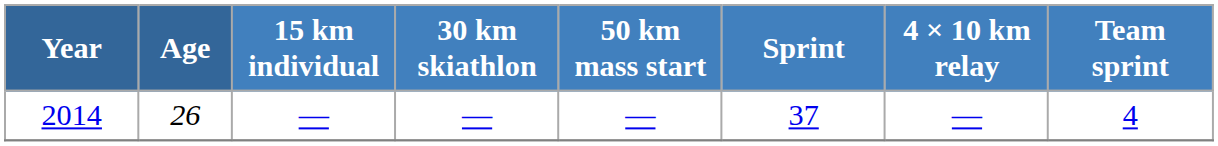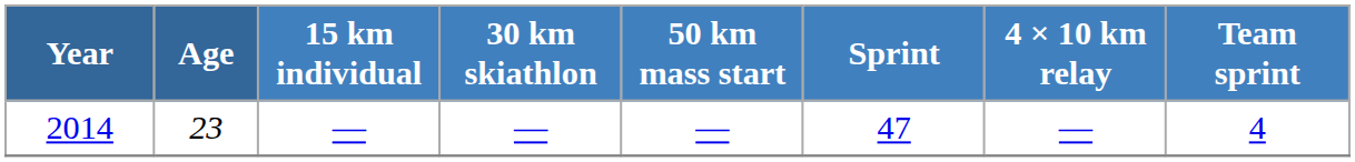2014 | Age: 26 -> 23
2014 | Sprint: 37 -> 47
